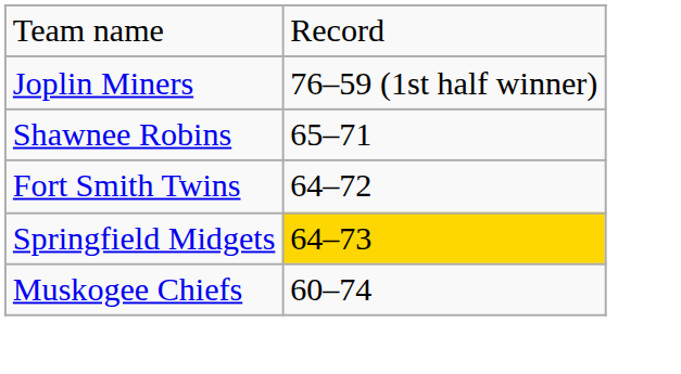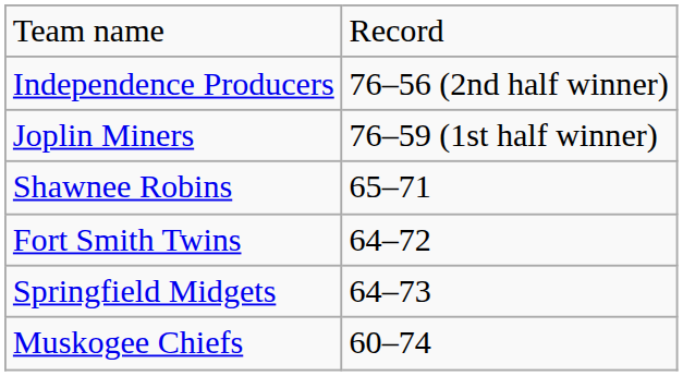+ row: Independence Producers | 76–56 (2nd half winner)
Springfield Midgets | column 2: gold background -> no background
